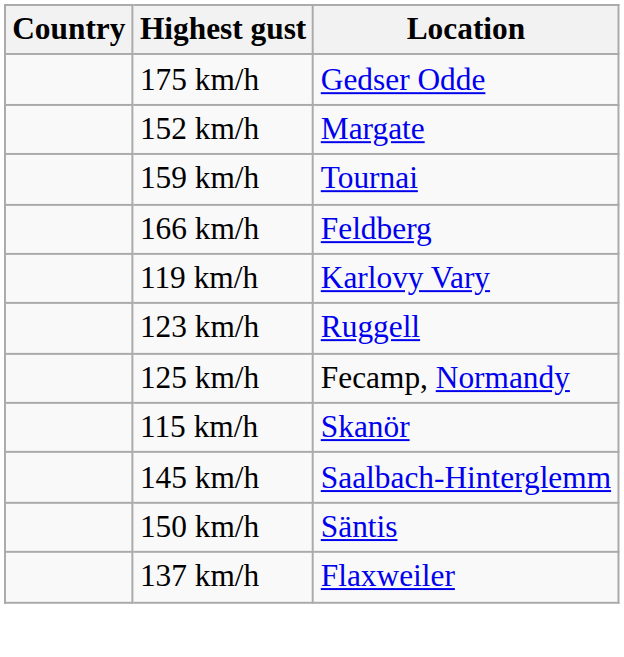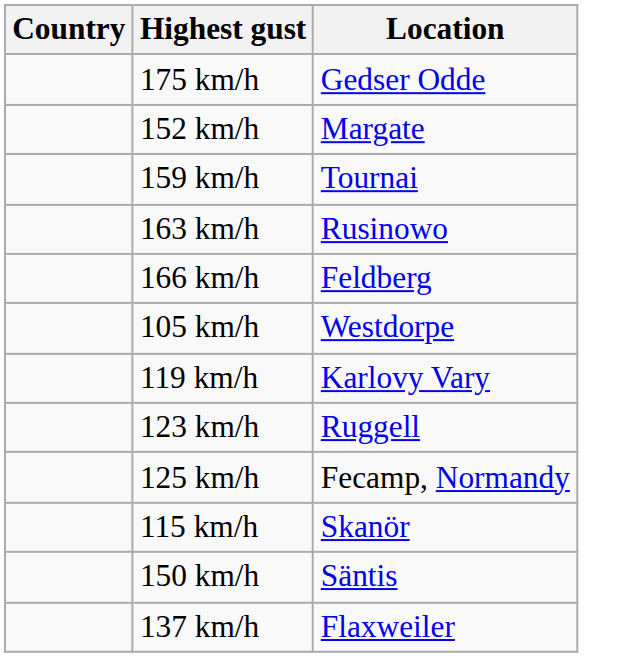+ row: 163 km/h | Rusinowo
+ row: 105 km/h | Westdorpe
- row: 145 km/h | Saalbach-Hinterglemm
